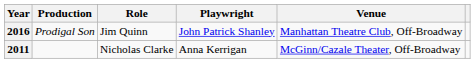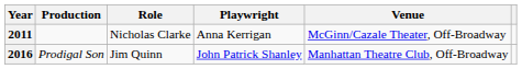rows swapped: 2011 <-> 2016
